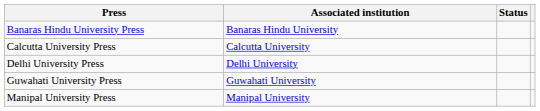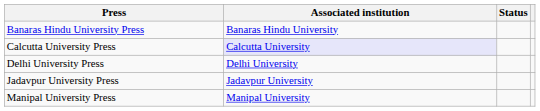Calcutta University Press | Associated institution: no background -> lavender background
- row: Guwahati University Press | Guwahati University
+ row: Jadavpur University Press | Jadavpur University
